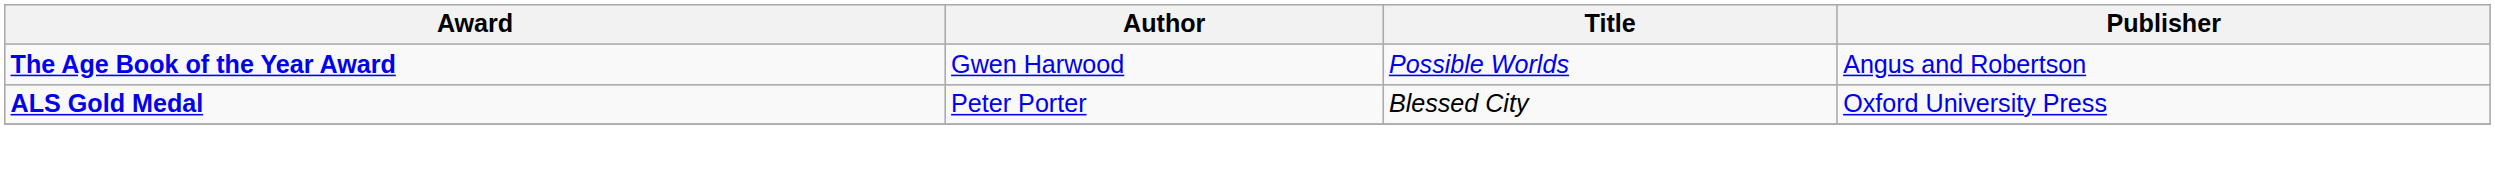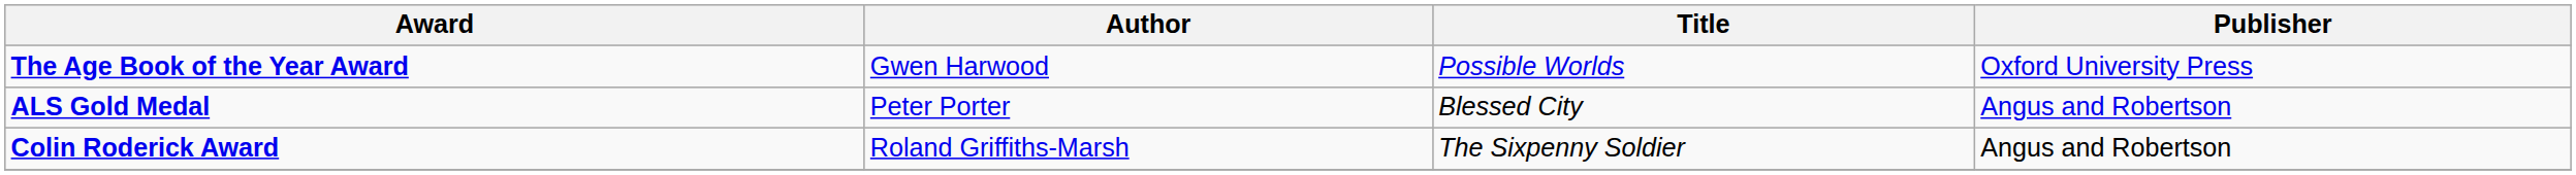The Age Book of the Year Award | Publisher: Angus and Robertson -> Oxford University Press
ALS Gold Medal | Publisher: Oxford University Press -> Angus and Robertson
+ row: Colin Roderick Award | Roland Griffiths-Marsh | The Sixpenny Soldier | Angus and Robertson
